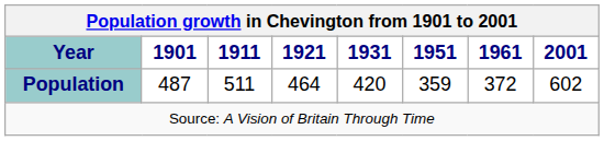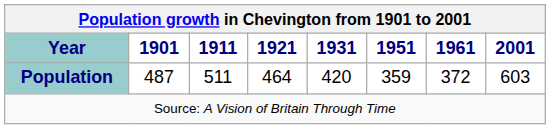Population | 2001: 602 -> 603
